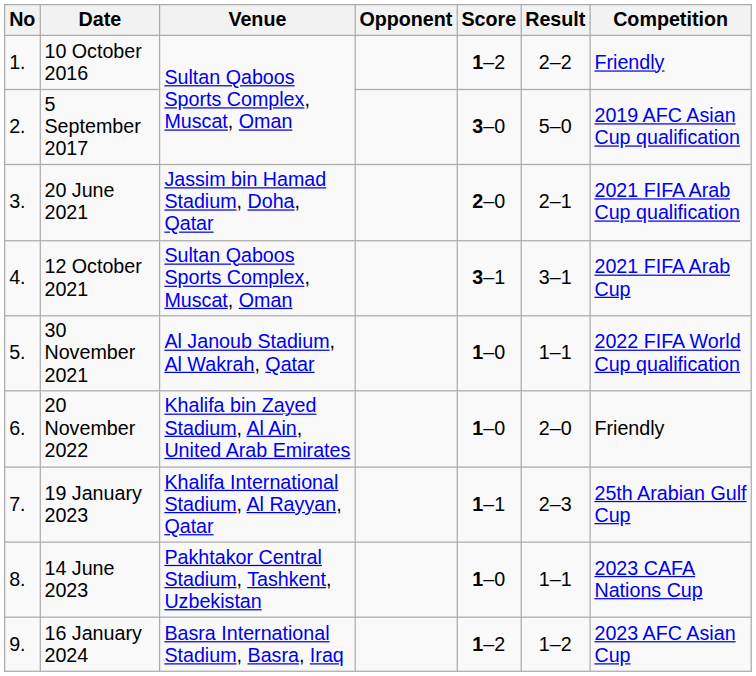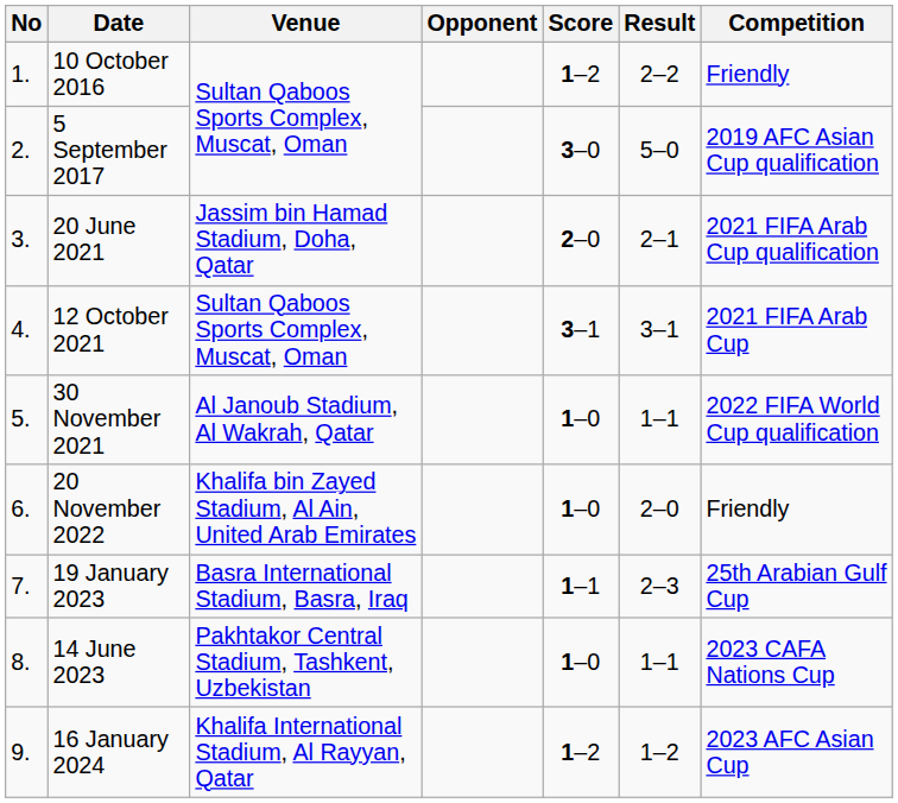19 January 2023 | Venue: Khalifa International Stadium, Al Rayyan, Qatar -> Basra International Stadium, Basra, Iraq
16 January 2024 | Venue: Basra International Stadium, Basra, Iraq -> Khalifa International Stadium, Al Rayyan, Qatar
